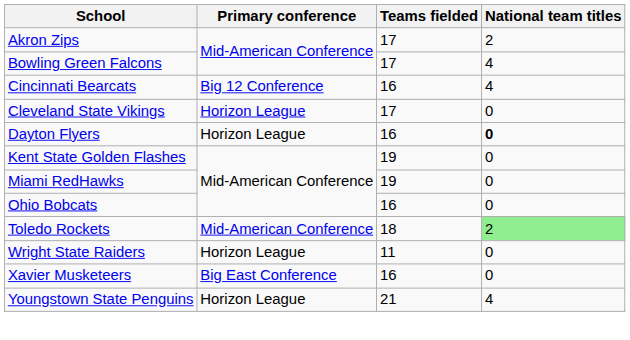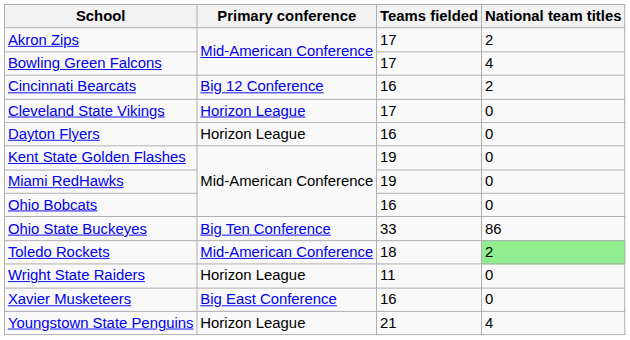Cincinnati Bearcats | National team titles: 4 -> 2
Dayton Flyers | National team titles: bold -> normal
+ row: Ohio State Buckeyes | Big Ten Conference | 33 | 86
